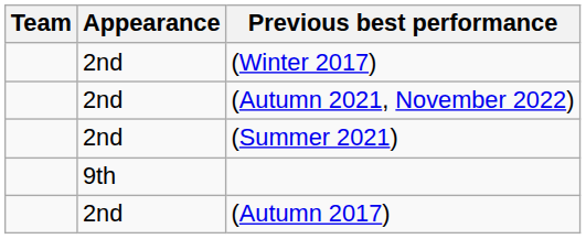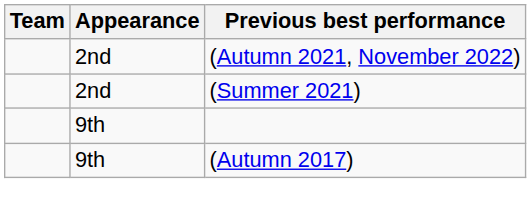- row: 2nd | (Winter 2017)
(Autumn 2017) | Appearance: 2nd -> 9th
